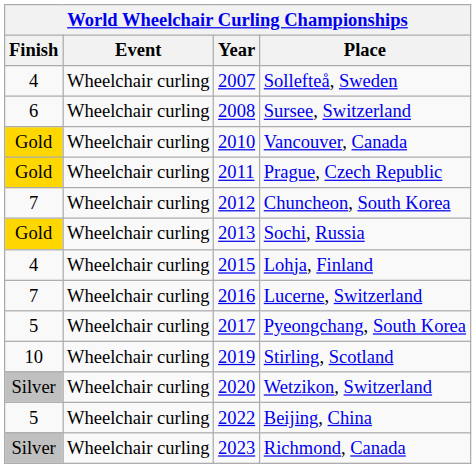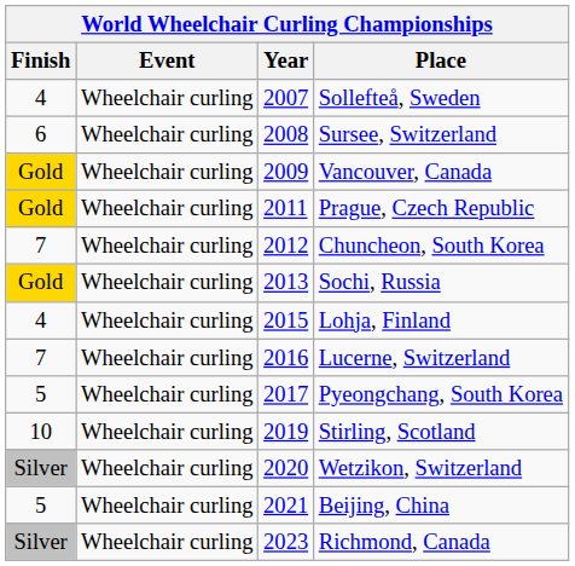Vancouver, Canada | Year: 2010 -> 2009
Beijing, China | Year: 2022 -> 2021
